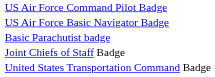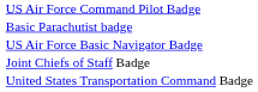rows swapped: US Air Force Basic Navigator Badge <-> Basic Parachutist badge
